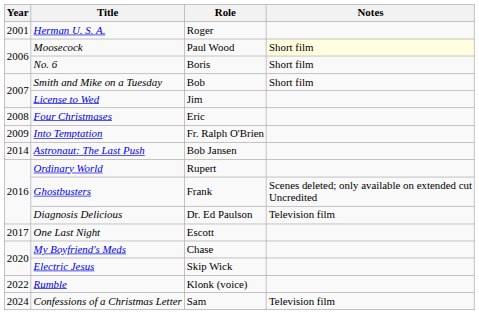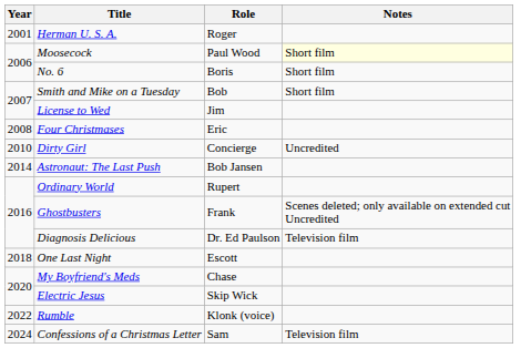- row: 2009 | Into Temptation | Fr. Ralph O'Brien
+ row: 2010 | Dirty Girl | Concierge | Uncredited
One Last Night | Year: 2017 -> 2018
